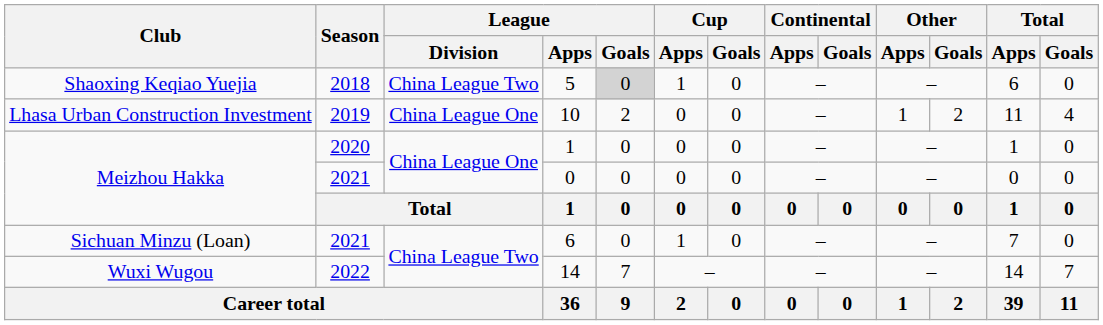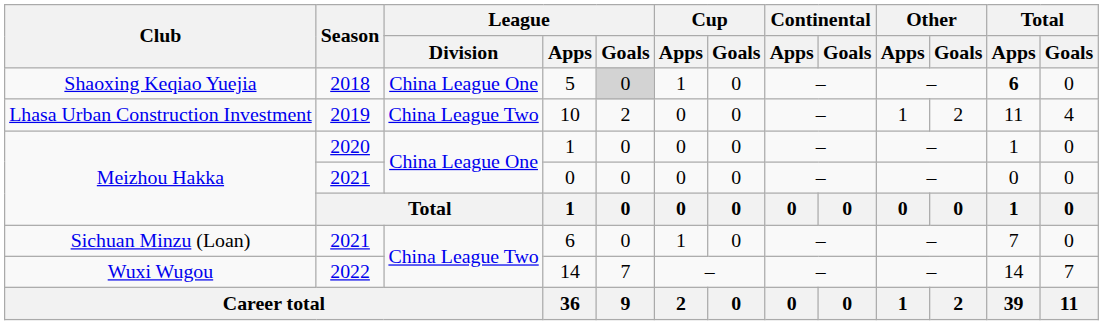5 | League / Division: China League Two -> China League One
5 | Total / Apps: normal -> bold
10 | League / Division: China League One -> China League Two
